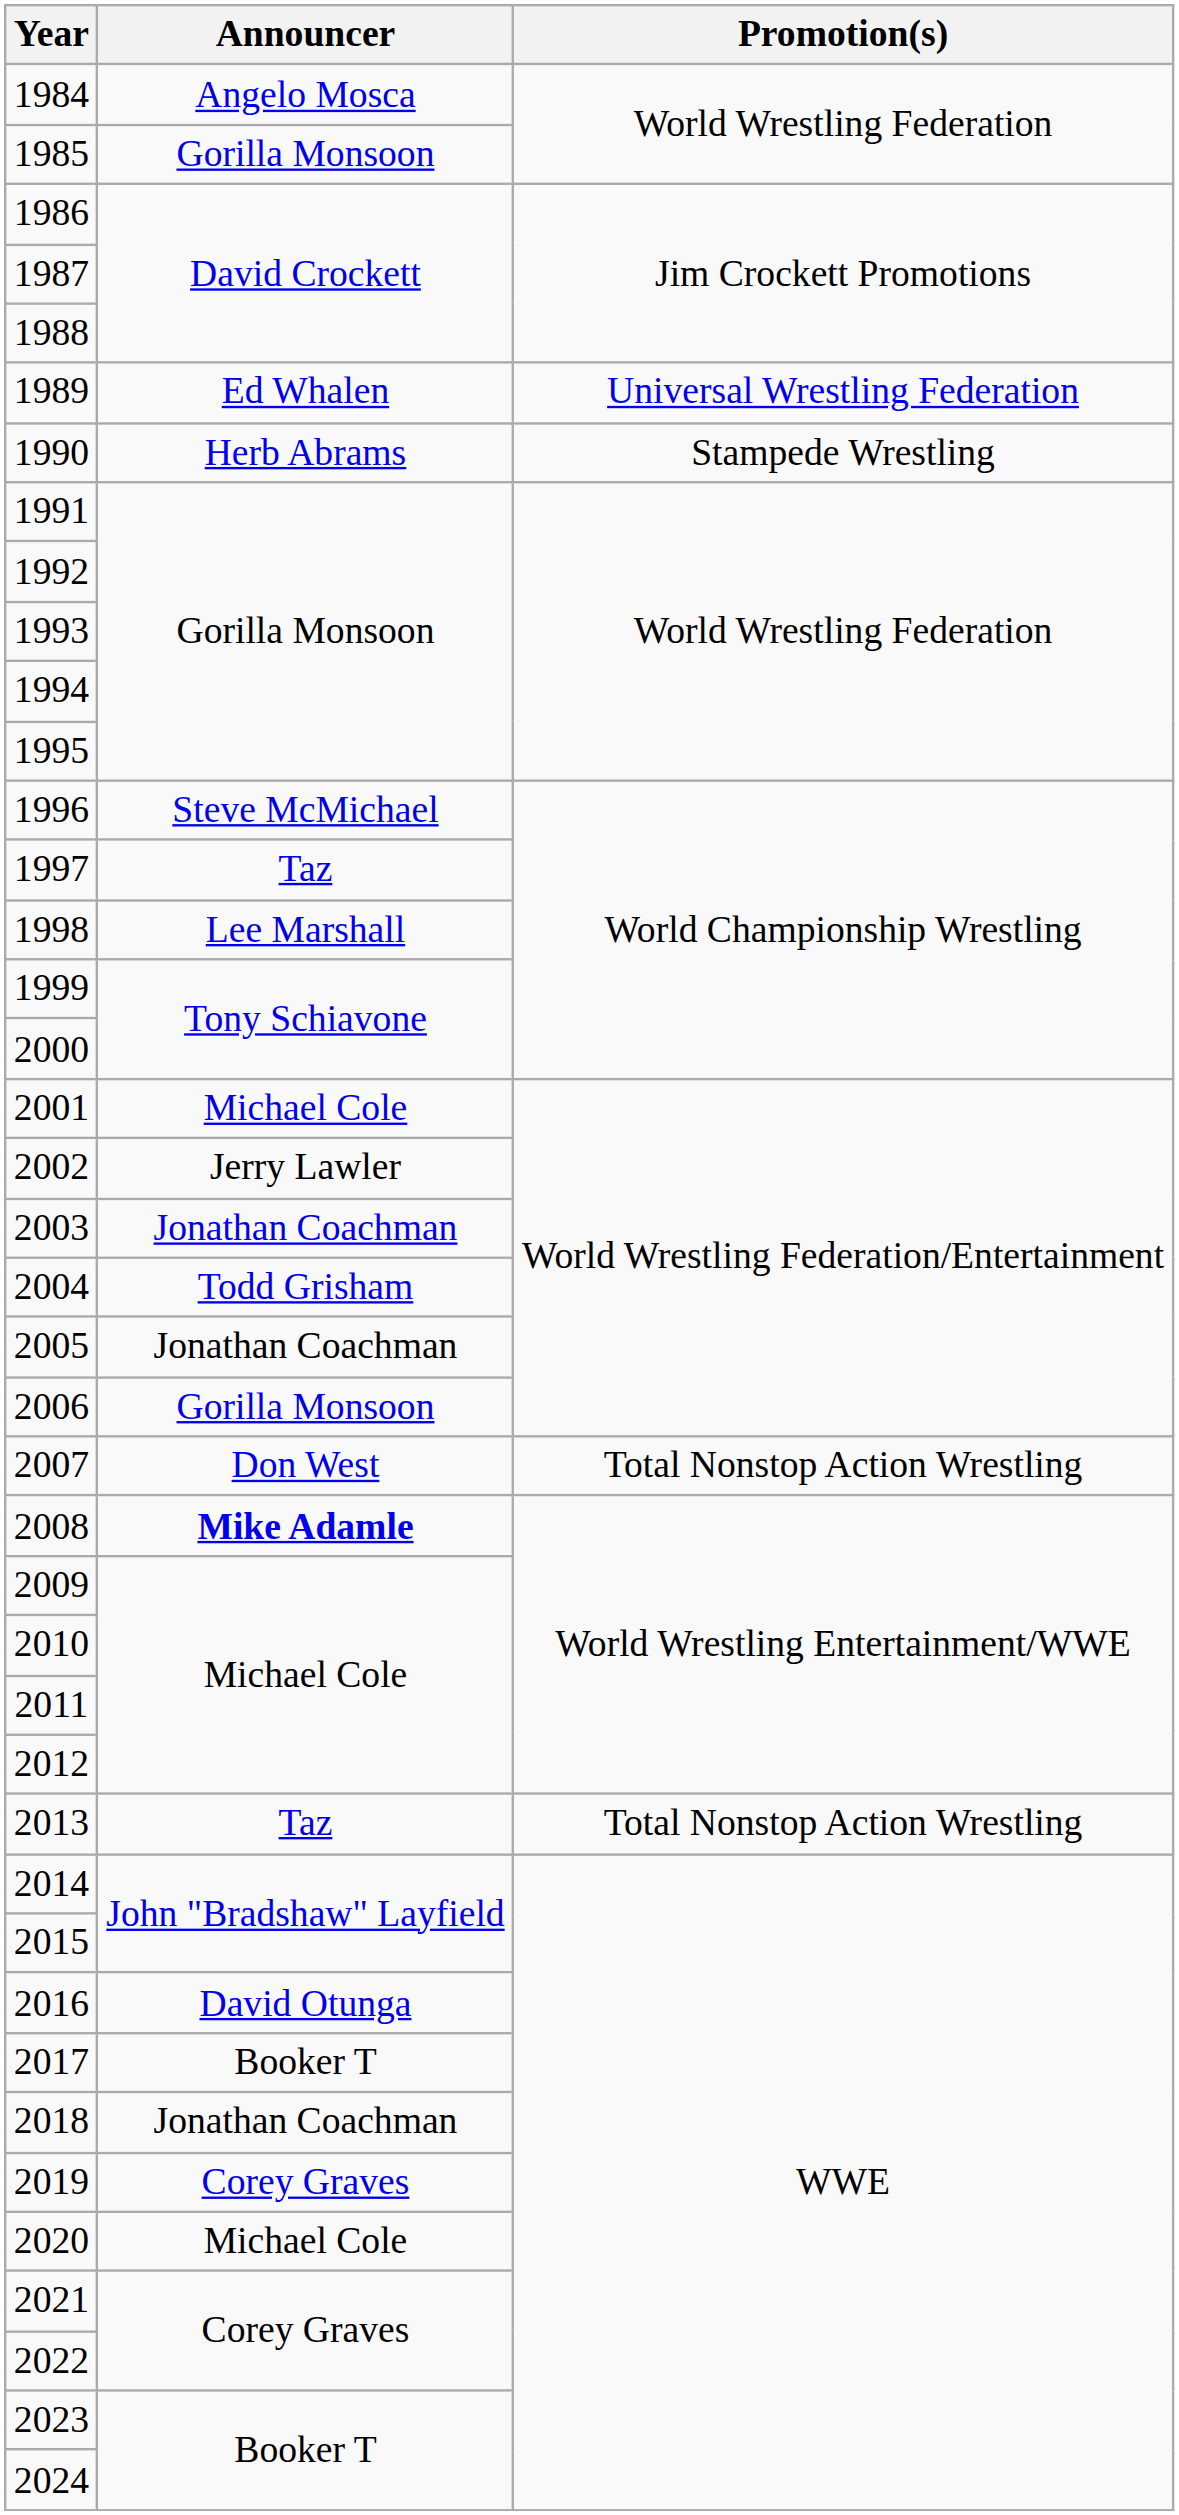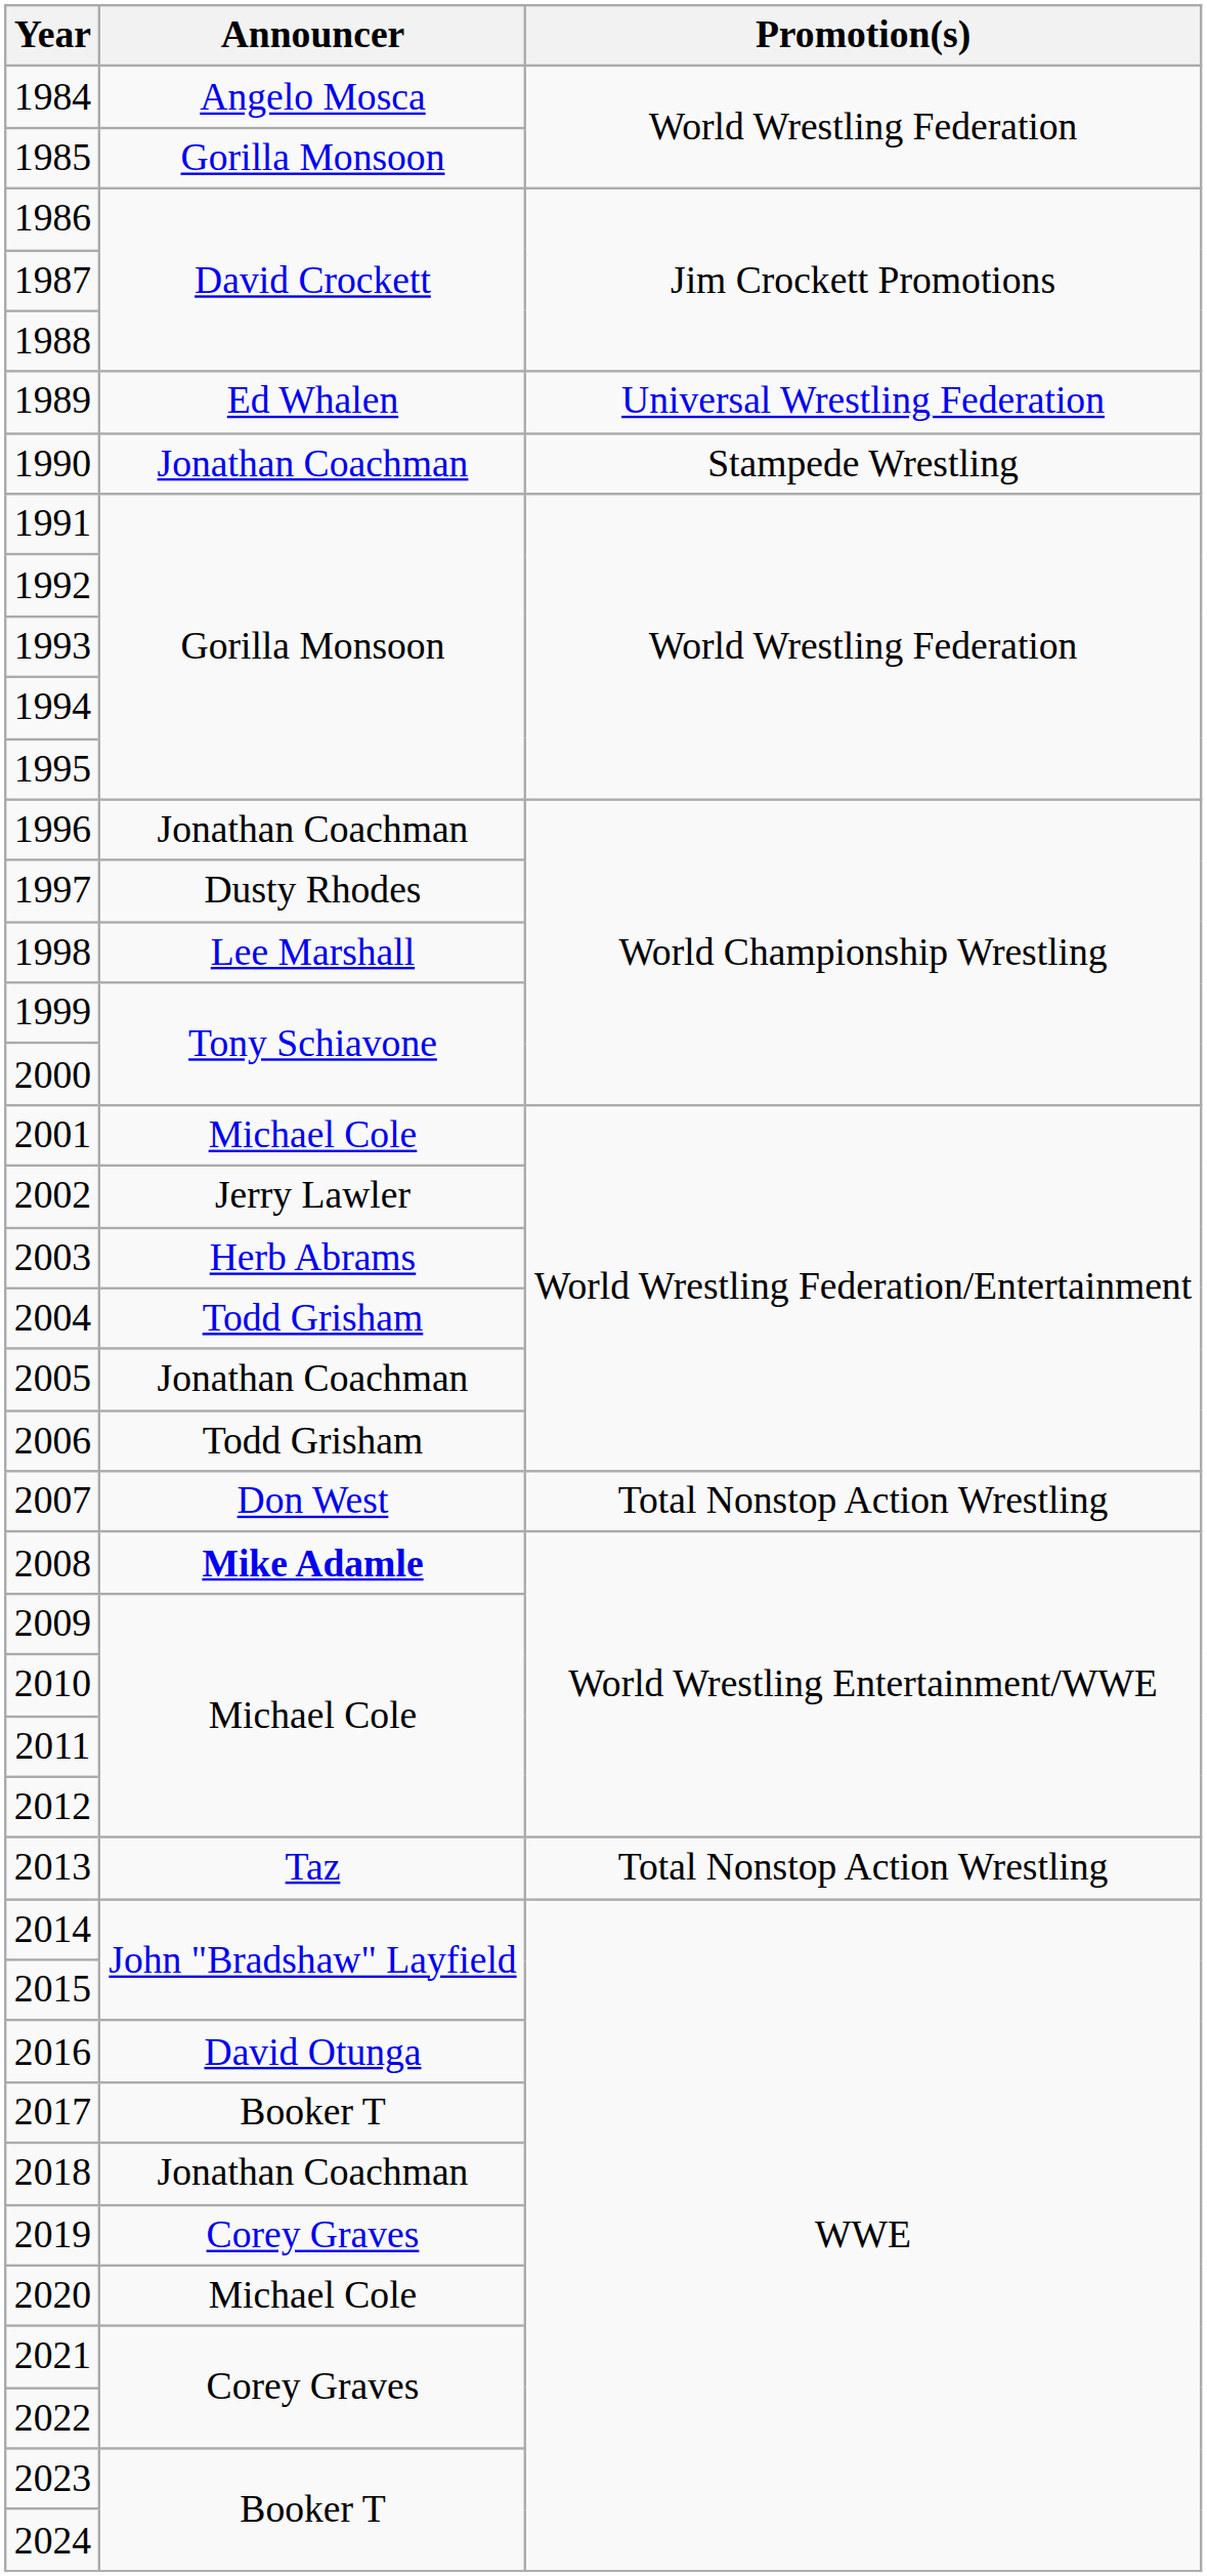1990 | Announcer: Herb Abrams -> Jonathan Coachman
1996 | Announcer: Steve McMichael -> Jonathan Coachman
1997 | Announcer: Taz -> Dusty Rhodes
2003 | Announcer: Jonathan Coachman -> Herb Abrams
2006 | Announcer: Gorilla Monsoon -> Todd Grisham
